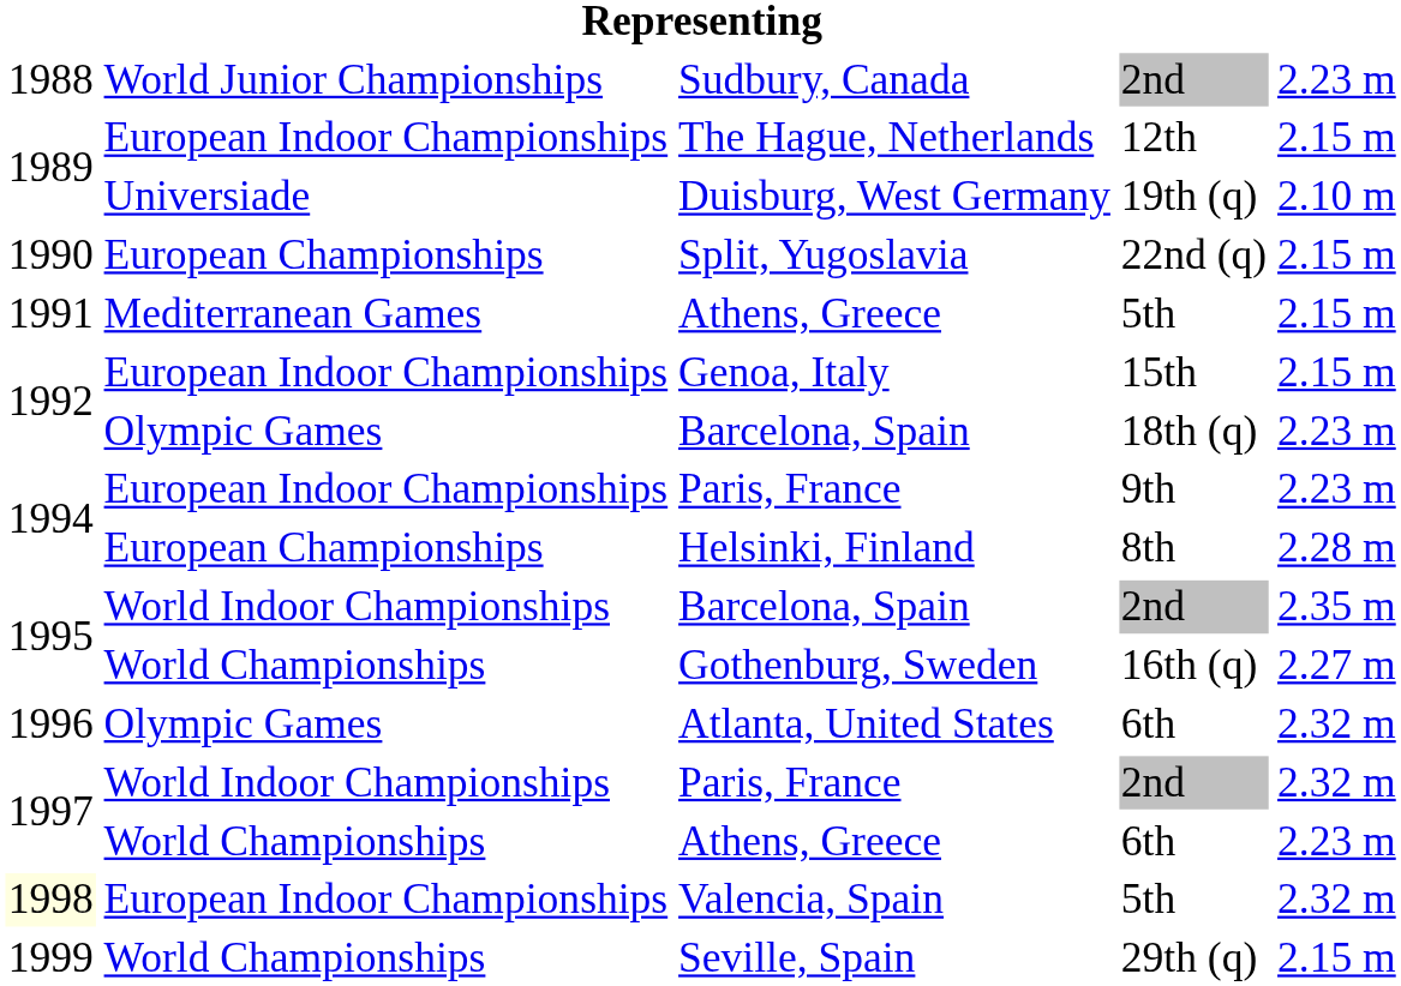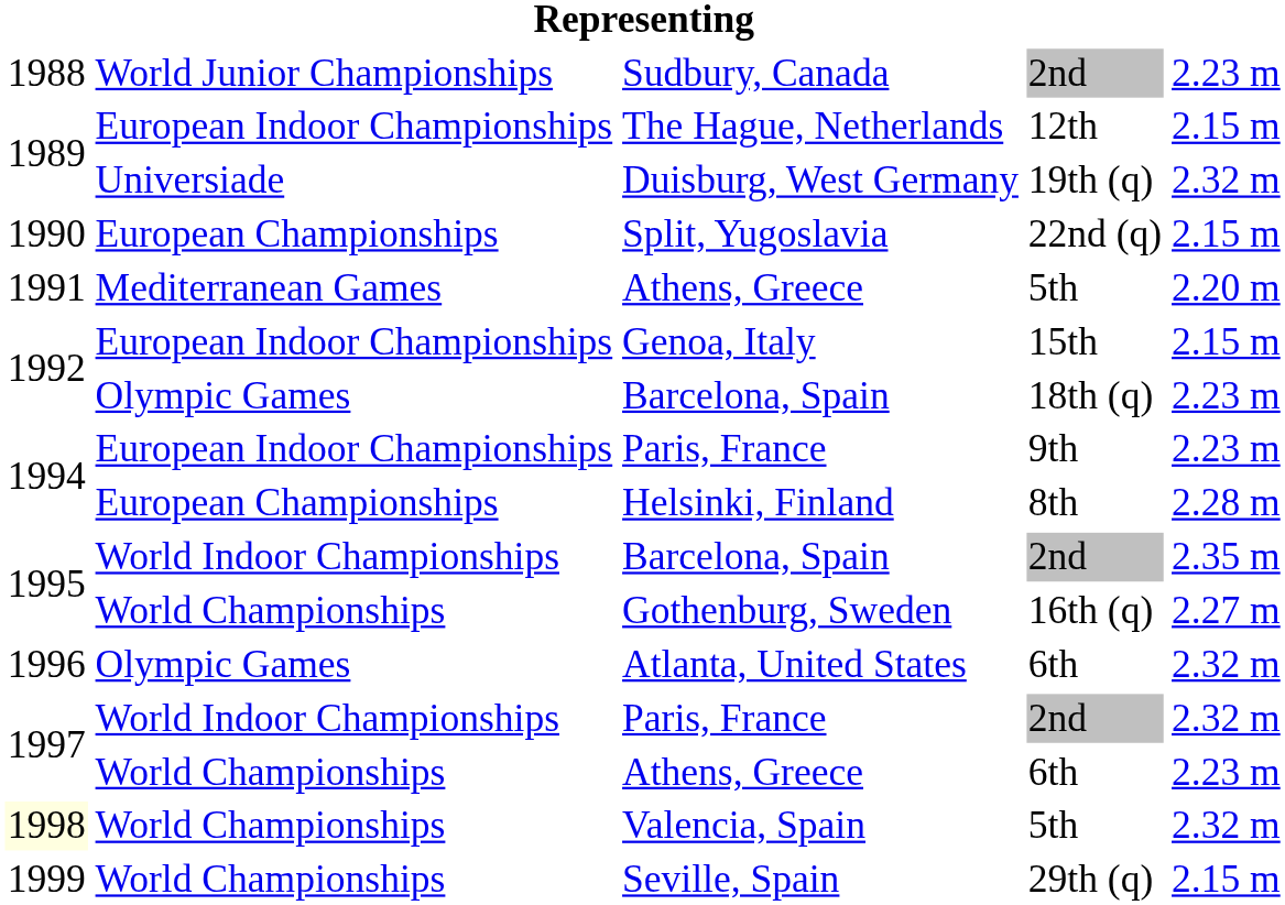Duisburg, West Germany | column 5: 2.10 m -> 2.32 m
Athens, Greece / 5th | column 5: 2.15 m -> 2.20 m
Valencia, Spain | column 2: European Indoor Championships -> World Championships
